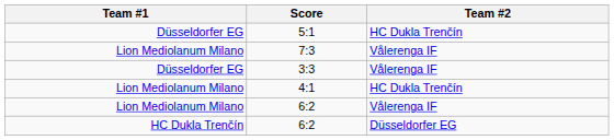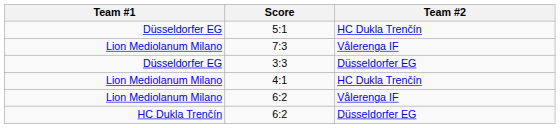3:3 | Team #2: Vålerenga IF -> Düsseldorfer EG
